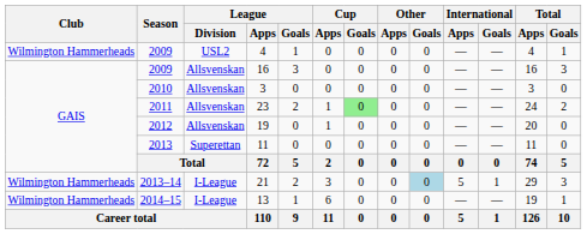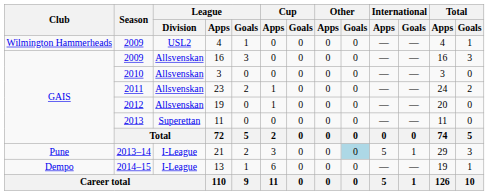23 | Cup / Goals: lightgreen background -> no background
21 | Club: Wilmington Hammerheads -> Pune
13 | Club: Wilmington Hammerheads -> Dempo
